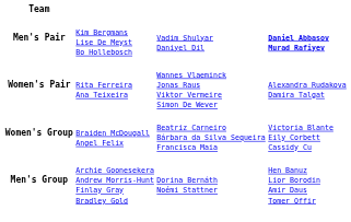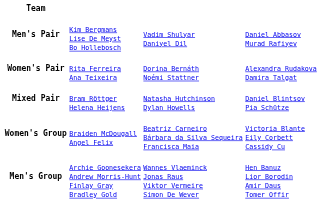Men's Pair | column 4: bold -> normal
Women's Pair | column 3: Wannes Vlaeminck Jonas Raus Viktor Vermeire Simon De Wever -> Dorina Bernáth Noémi Stattner
+ row: Mixed Pair | Bram Röttger Helena Heijens | Natasha Hutchinson Dylan Howells | Daniel Blintsov Pia Schütze
Men's Group | column 3: Dorina Bernáth Noémi Stattner -> Wannes Vlaeminck Jonas Raus Viktor Vermeire Simon De Wever
